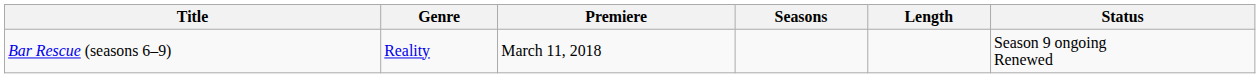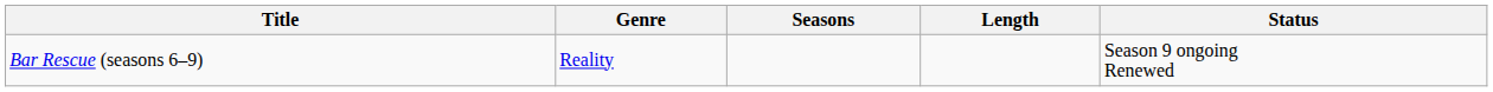- column: Premiere | March 11, 2018
